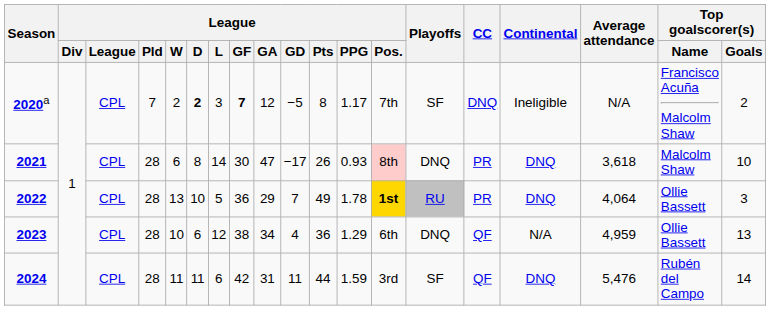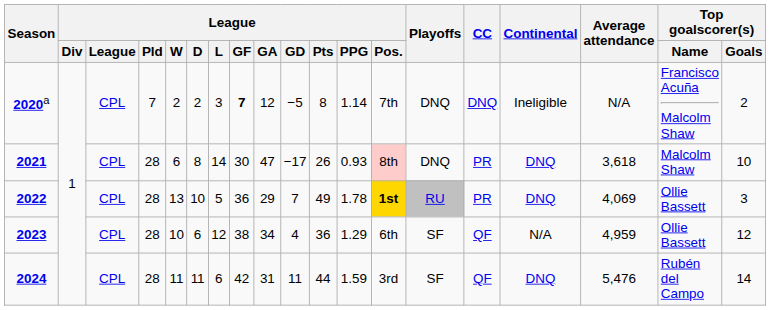2020a | League / D: bold -> normal
2020a | League / PPG: 1.17 -> 1.14
2020a | Playoffs: SF -> DNQ
2022 | Average attendance: 4,064 -> 4,069
2023 | Playoffs: DNQ -> SF
2023 | Top goalscorer(s) / Goals: 13 -> 12
